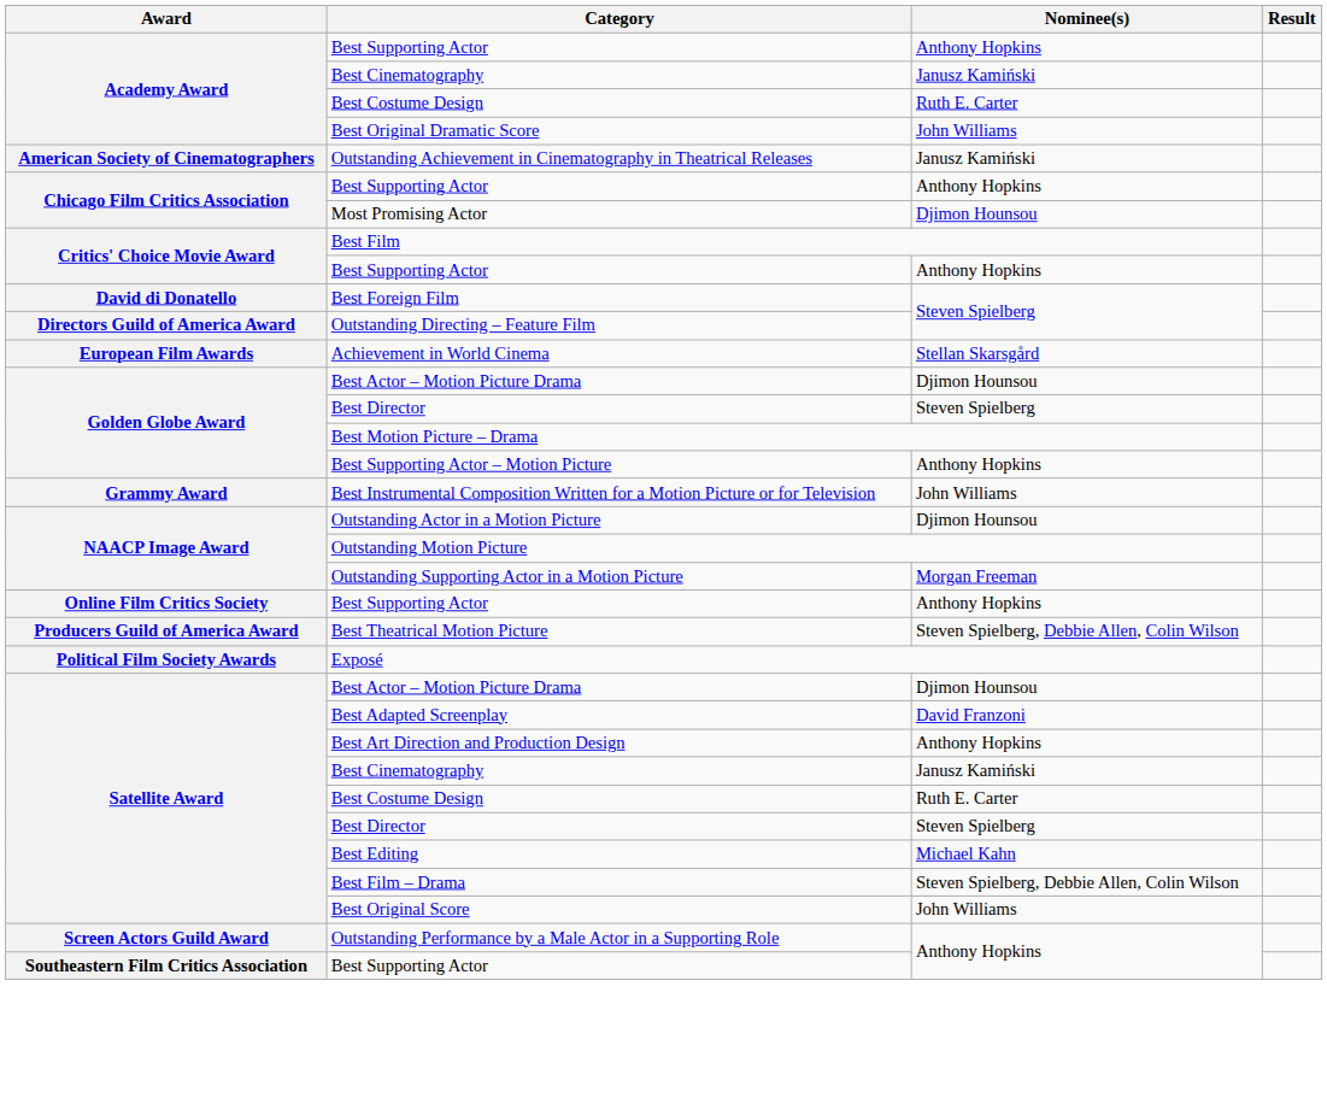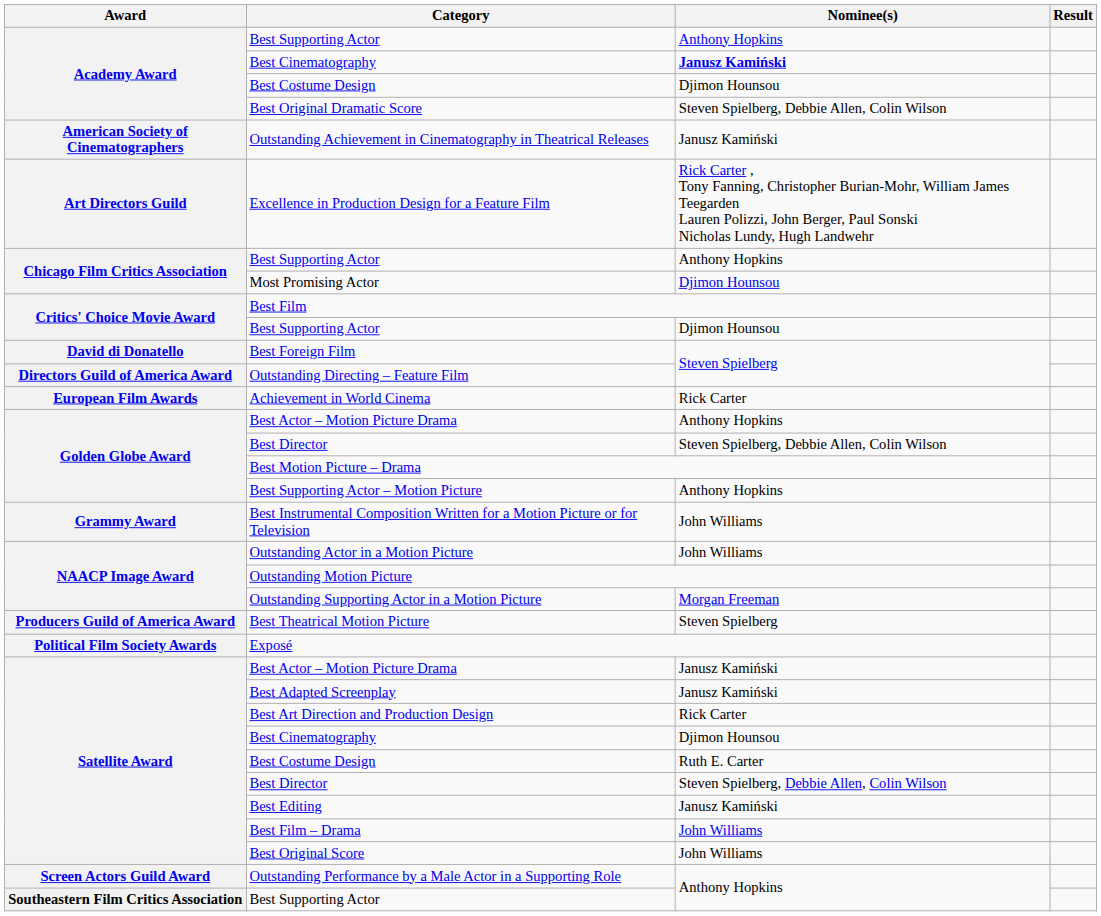Academy Award / Best Cinematography | Nominee(s): normal -> bold
Academy Award / Best Costume Design | Nominee(s): Ruth E. Carter -> Djimon Hounsou
Best Original Dramatic Score | Nominee(s): John Williams -> Steven Spielberg, Debbie Allen, Colin Wilson
+ row: Art Directors Guild | Excellence in Production Design for a Feature Film | Rick Carter , Tony Fanning, Christopher Burian-Mohr, William James Teegarden Lauren Polizzi, John Berger, Paul Sonski Nicholas Lundy, Hugh Landwehr
Critics' Choice Movie Award / Best Supporting Actor | Nominee(s): Anthony Hopkins -> Djimon Hounsou
Achievement in World Cinema | Nominee(s): Stellan Skarsgård -> Rick Carter
Golden Globe Award / Best Actor – Motion Picture Drama | Nominee(s): Djimon Hounsou -> Anthony Hopkins
Golden Globe Award / Best Director | Nominee(s): Steven Spielberg -> Steven Spielberg, Debbie Allen, Colin Wilson
Outstanding Actor in a Motion Picture | Nominee(s): Djimon Hounsou -> John Williams
- row: Online Film Critics Society | Best Supporting Actor | Anthony Hopkins
Best Theatrical Motion Picture | Nominee(s): Steven Spielberg, Debbie Allen, Colin Wilson -> Steven Spielberg
Satellite Award / Best Actor – Motion Picture Drama | Nominee(s): Djimon Hounsou -> Janusz Kamiński
Best Adapted Screenplay | Nominee(s): David Franzoni -> Janusz Kamiński
Best Art Direction and Production Design | Nominee(s): Anthony Hopkins -> Rick Carter
Satellite Award / Best Cinematography | Nominee(s): Janusz Kamiński -> Djimon Hounsou
Satellite Award / Best Director | Nominee(s): Steven Spielberg -> Steven Spielberg, Debbie Allen, Colin Wilson
Best Editing | Nominee(s): Michael Kahn -> Janusz Kamiński
Best Film – Drama | Nominee(s): Steven Spielberg, Debbie Allen, Colin Wilson -> John Williams
